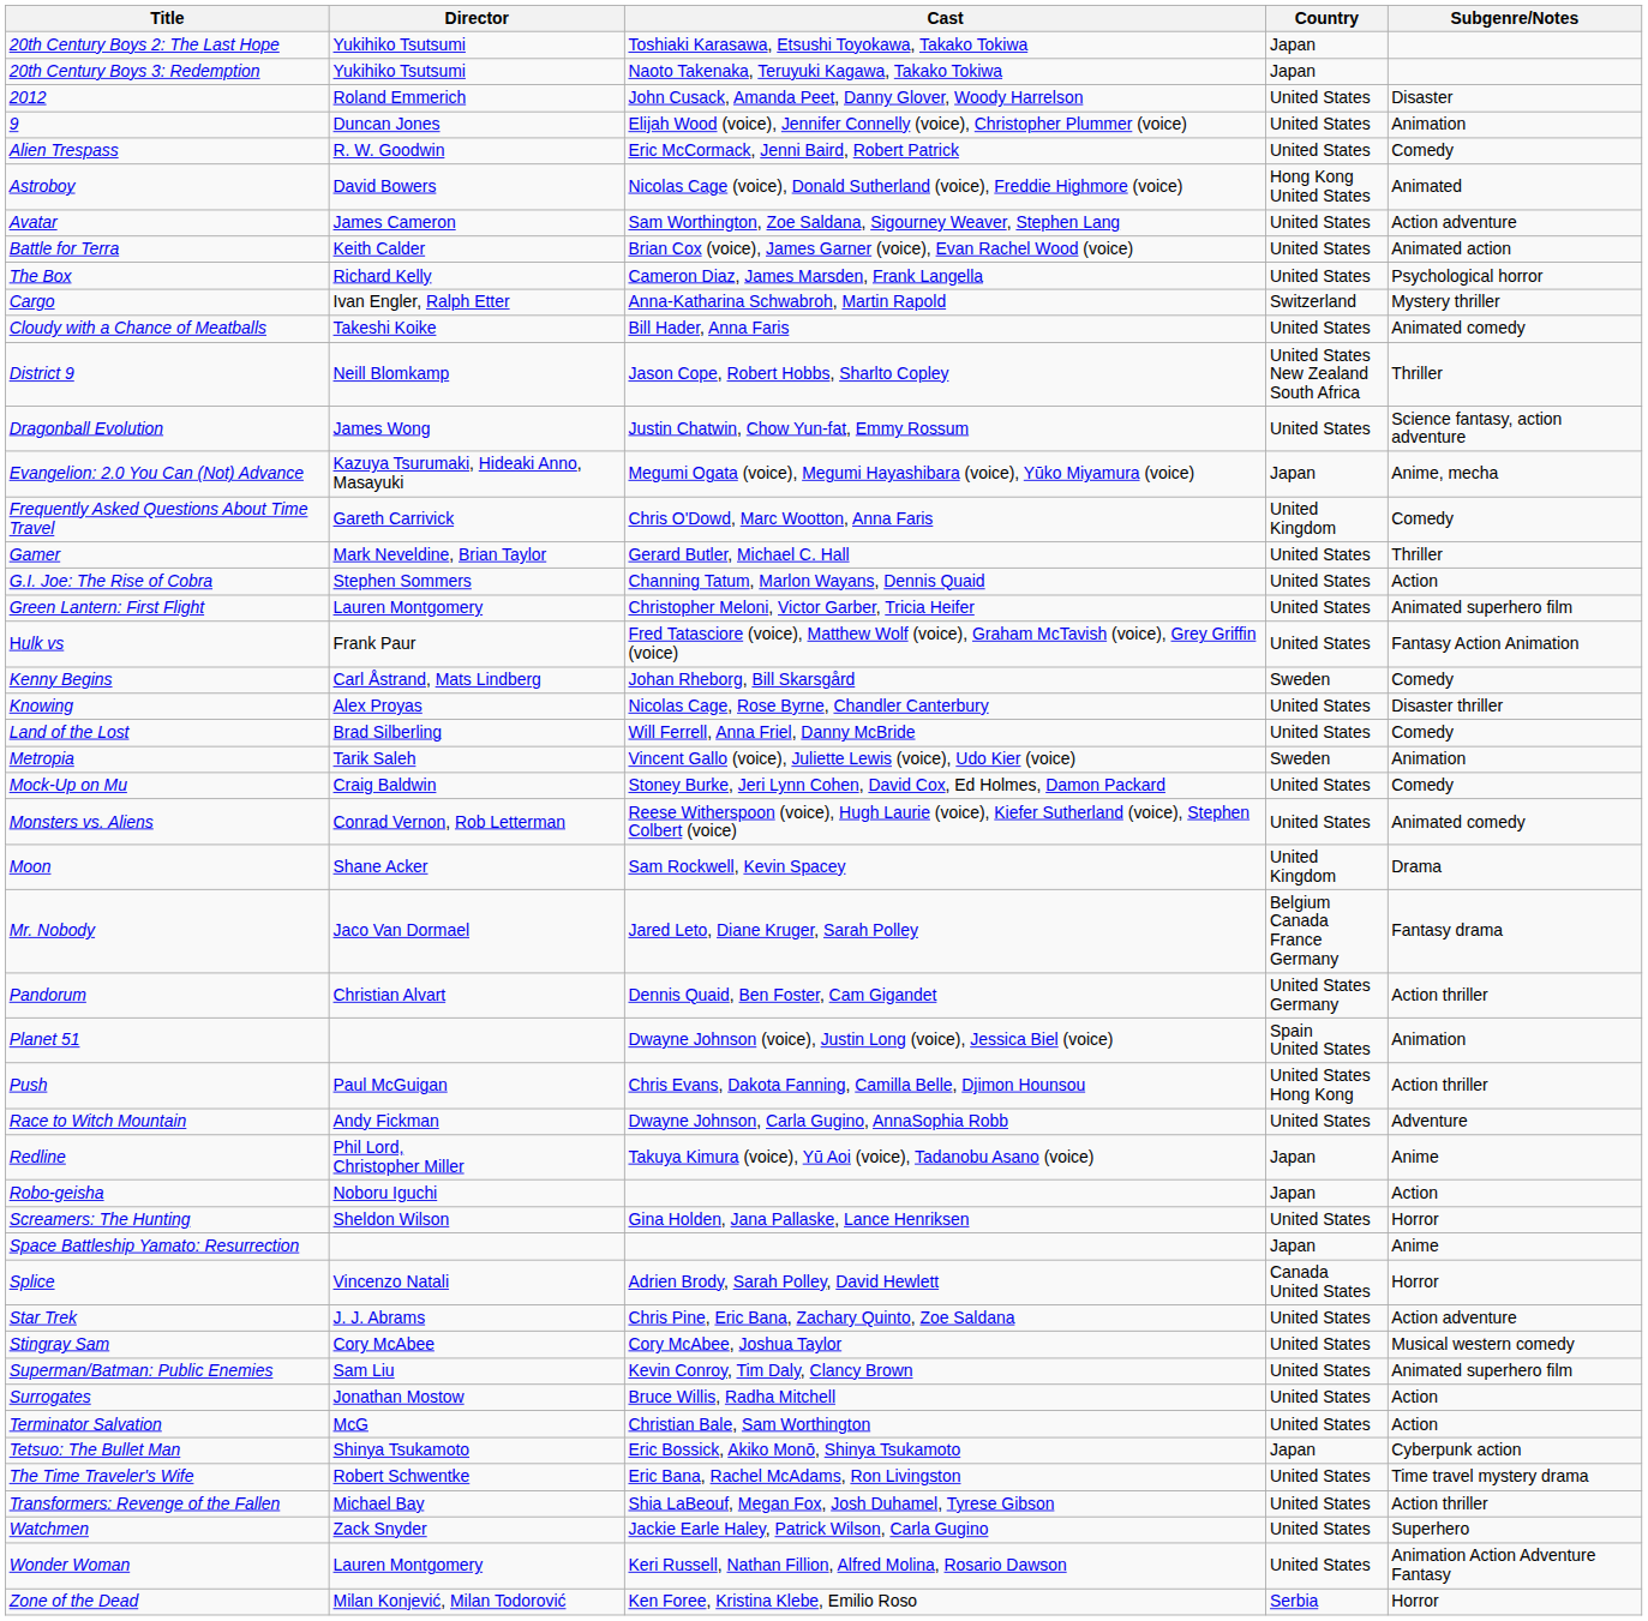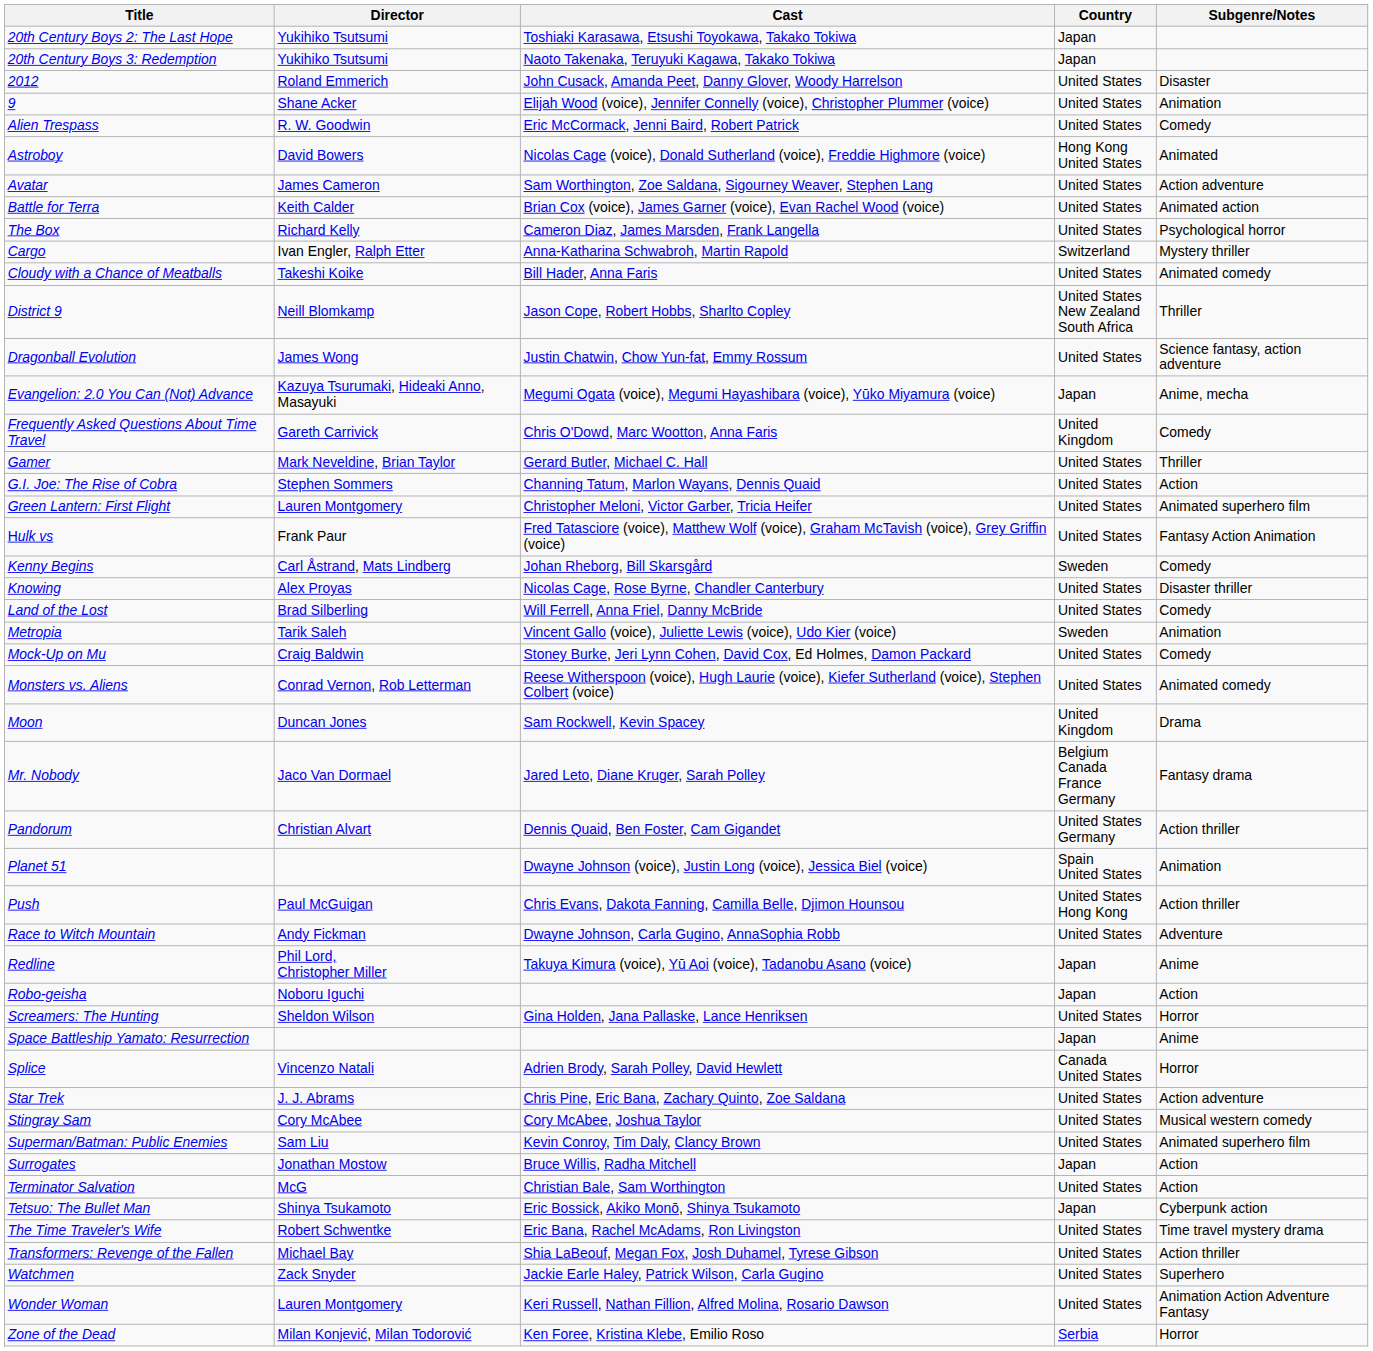9 | Director: Duncan Jones -> Shane Acker
Moon | Director: Shane Acker -> Duncan Jones
Surrogates | Country: United States -> Japan
